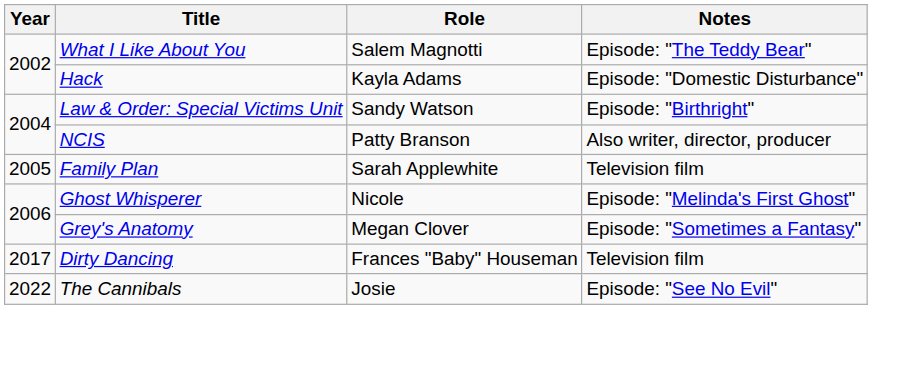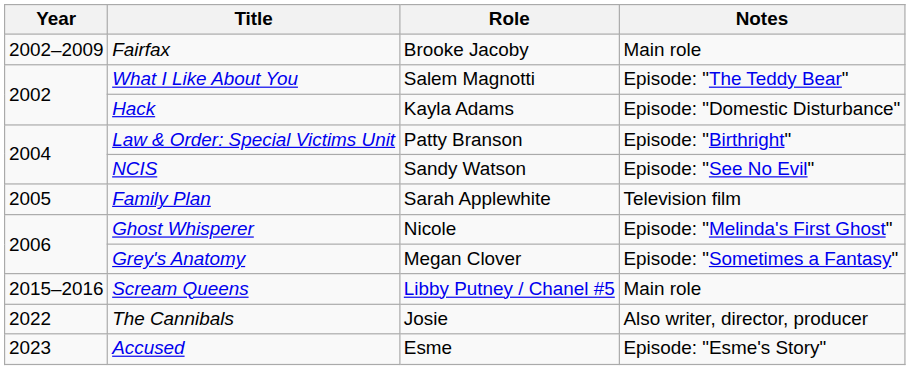+ row: 2002–2009 | Fairfax | Brooke Jacoby | Main role
Law & Order: Special Victims Unit | Role: Sandy Watson -> Patty Branson
NCIS | Role: Patty Branson -> Sandy Watson
NCIS | Notes: Also writer, director, producer -> Episode: "See No Evil"
+ row: 2015–2016 | Scream Queens | Libby Putney / Chanel #5 | Main role
- row: 2017 | Dirty Dancing | Frances "Baby" Houseman | Television film
The Cannibals | Notes: Episode: "See No Evil" -> Also writer, director, producer
+ row: 2023 | Accused | Esme | Episode: "Esme's Story"
